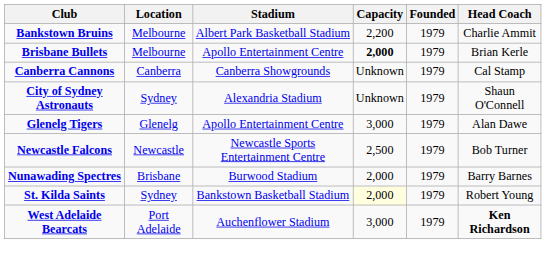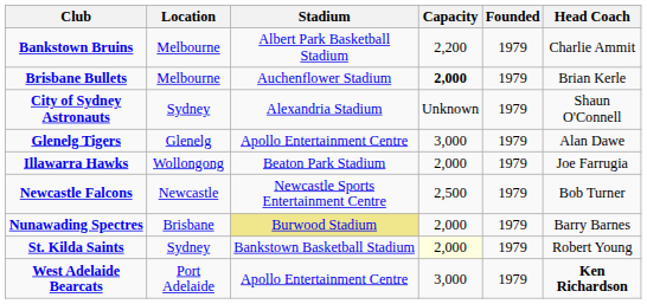Brisbane Bullets | Stadium: Apollo Entertainment Centre -> Auchenflower Stadium
- row: Canberra Cannons | Canberra | Canberra Showgrounds | Unknown | 1979 | Cal Stamp
+ row: Illawarra Hawks | Wollongong | Beaton Park Stadium | 2,000 | 1979 | Joe Farrugia
Nunawading Spectres | Stadium: no background -> khaki background
West Adelaide Bearcats | Stadium: Auchenflower Stadium -> Apollo Entertainment Centre
